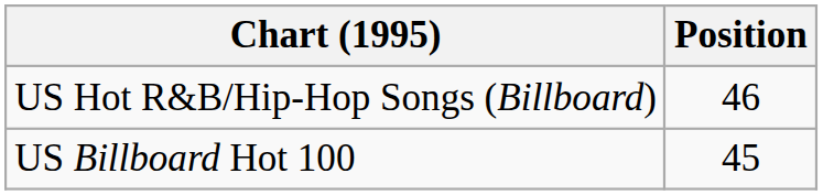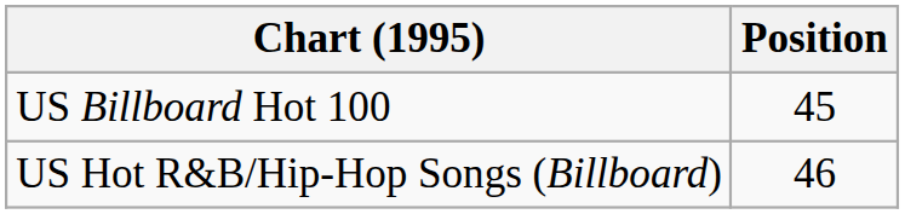rows swapped: US Billboard Hot 100 <-> US Hot R&B/Hip-Hop Songs (Billboard)
